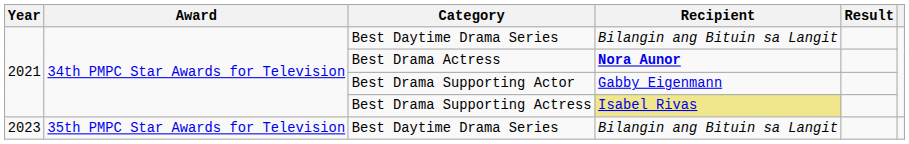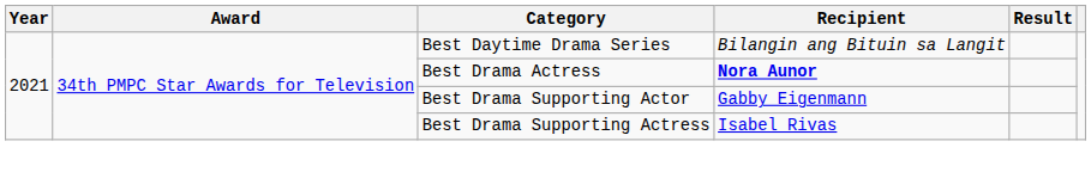Best Drama Supporting Actress | Recipient: khaki background -> no background
- row: 2023 | 35th PMPC Star Awards for Television | Best Daytime Drama Series | Bilangin ang Bituin sa Langit
